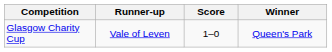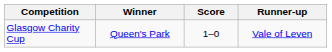columns swapped: Winner <-> Runner-up
